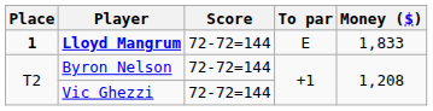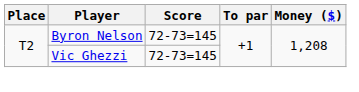- row: 1 | Lloyd Mangrum | 72-72=144 | E | 1,833
Byron Nelson | Score: 72-72=144 -> 72-73=145
Vic Ghezzi | Score: 72-72=144 -> 72-73=145
